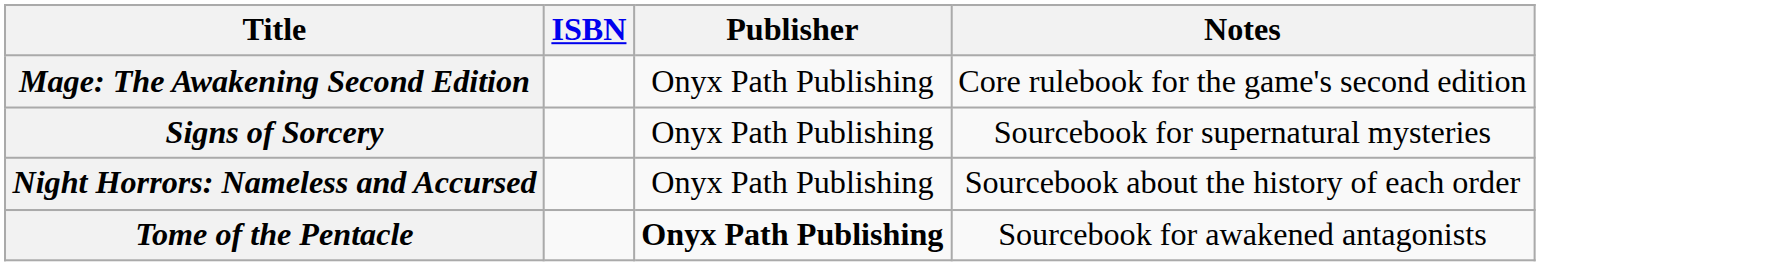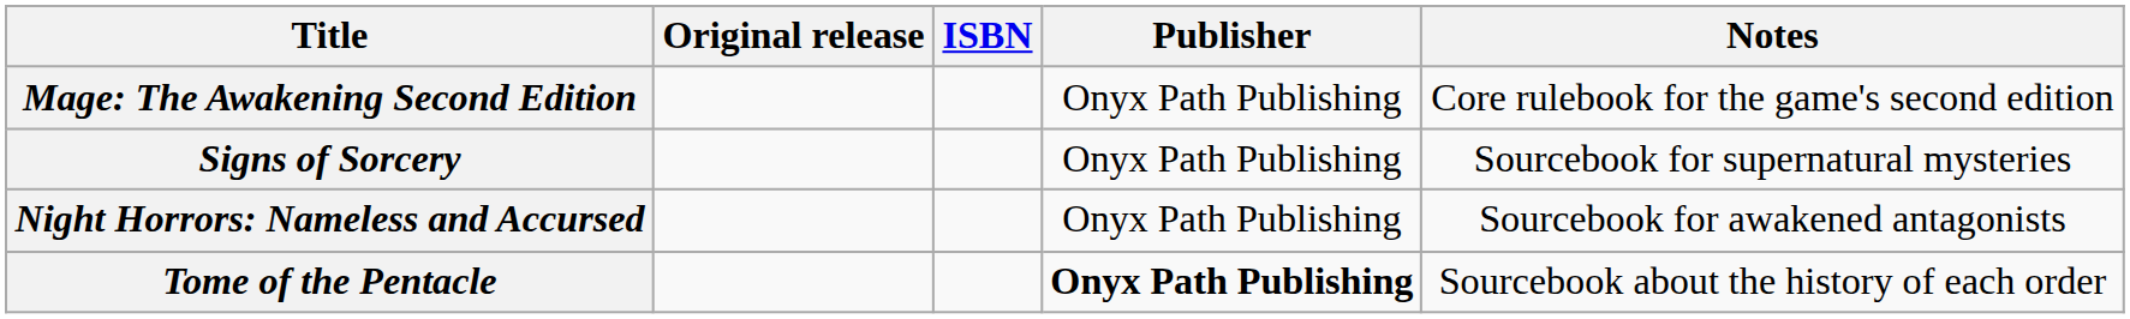+ column: Original release
Night Horrors: Nameless and Accursed | Notes: Sourcebook about the history of each order -> Sourcebook for awakened antagonists
Tome of the Pentacle | Notes: Sourcebook for awakened antagonists -> Sourcebook about the history of each order
